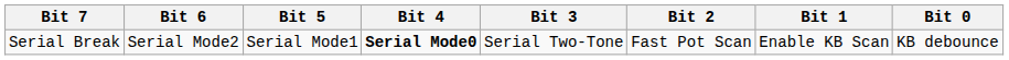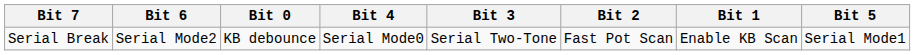columns swapped: Bit 5 <-> Bit 0
Serial Break | Bit 4: bold -> normal
